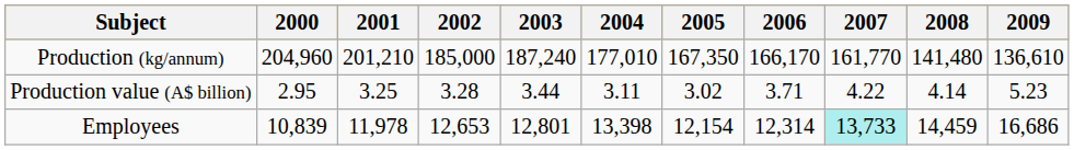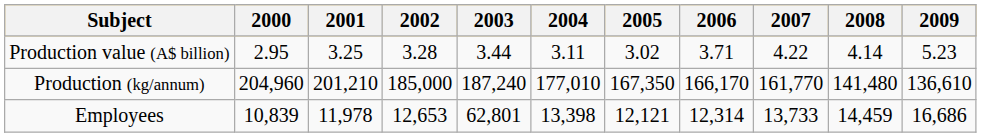rows swapped: Production (kg/annum) <-> Production value (A$ billion)
Employees | 2003: 12,801 -> 62,801
Employees | 2005: 12,154 -> 12,121
Employees | 2007: paleturquoise background -> no background
